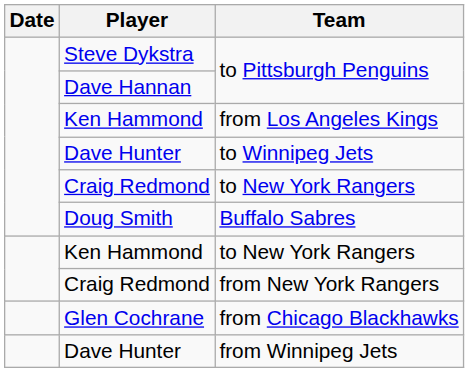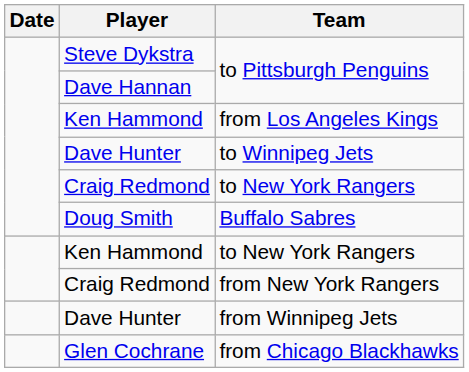rows swapped: from Chicago Blackhawks <-> from Winnipeg Jets
